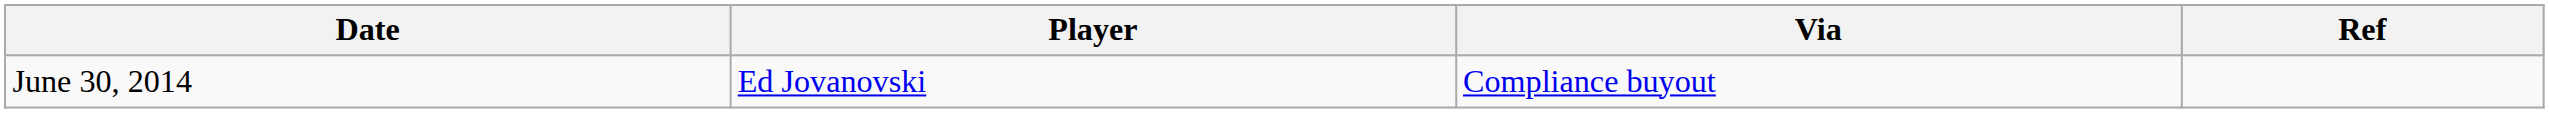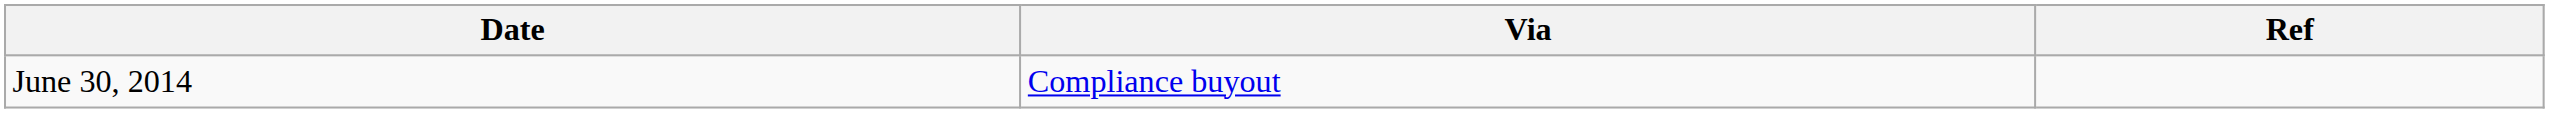- column: Player | Ed Jovanovski
